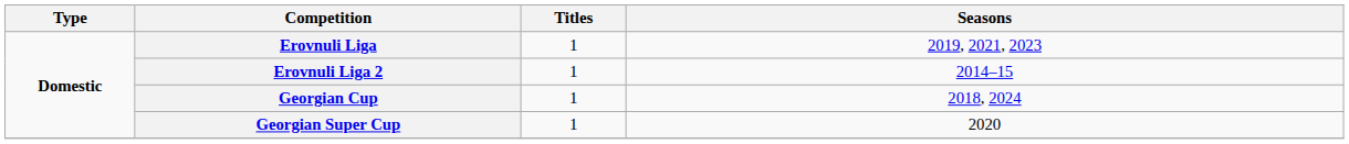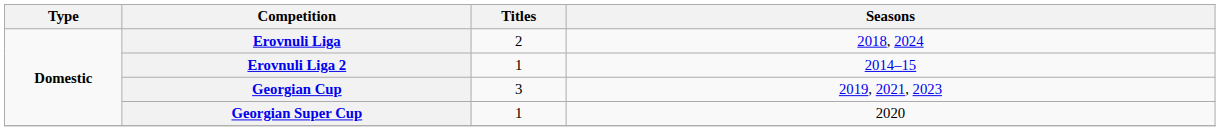Erovnuli Liga | Titles: 1 -> 2
Erovnuli Liga | Seasons: 2019, 2021, 2023 -> 2018, 2024
Georgian Cup | Titles: 1 -> 3
Georgian Cup | Seasons: 2018, 2024 -> 2019, 2021, 2023
